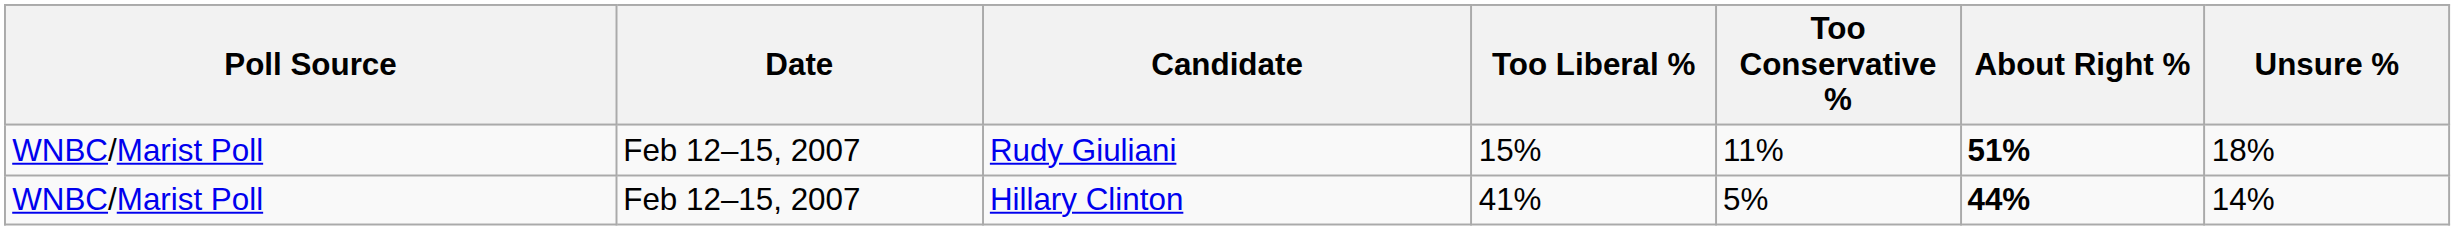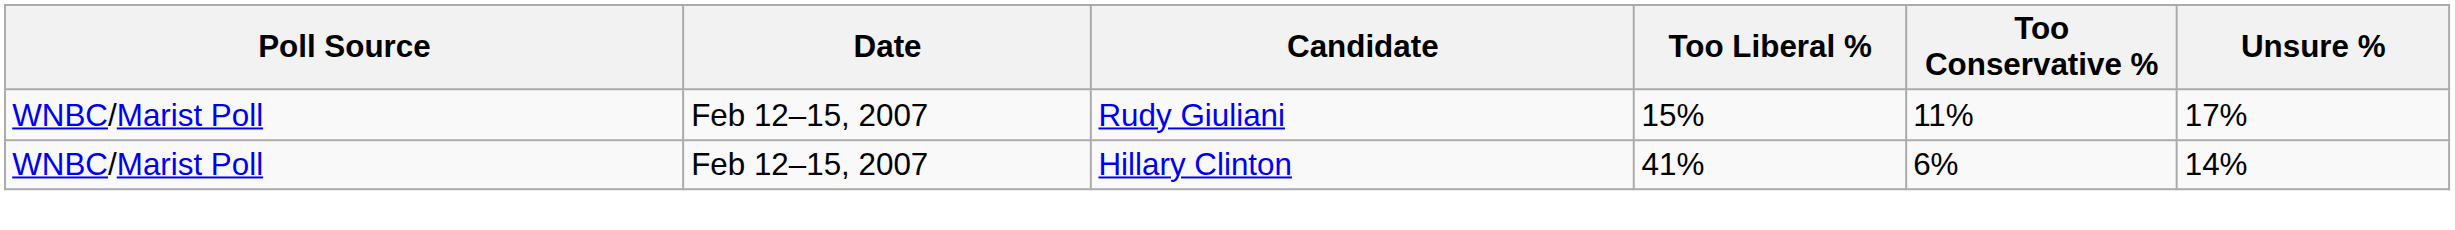- column: About Right % | 51% | 44%
Rudy Giuliani | Unsure %: 18% -> 17%
Hillary Clinton | Too Conservative %: 5% -> 6%
